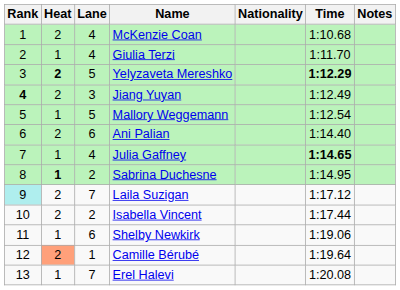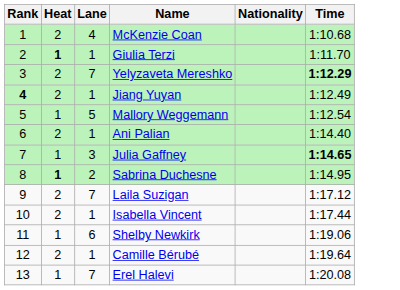- column: Notes
Giulia Terzi | Heat: normal -> bold
Giulia Terzi | Lane: 4 -> 1
Yelyzaveta Mereshko | Heat: bold -> normal
Yelyzaveta Mereshko | Lane: 5 -> 7
Jiang Yuyan | Lane: 3 -> 1
Ani Palian | Lane: 6 -> 1
Julia Gaffney | Lane: 4 -> 3
Laila Suzigan | Rank: paleturquoise background -> no background
Isabella Vincent | Lane: 2 -> 1
Camille Bérubé | Heat: lightsalmon background -> no background
